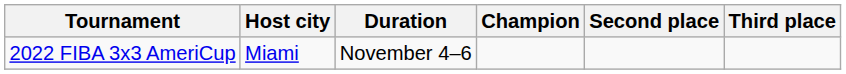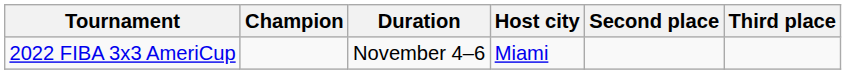columns swapped: Host city <-> Champion
